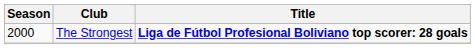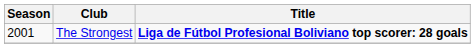The Strongest | Season: 2000 -> 2001
